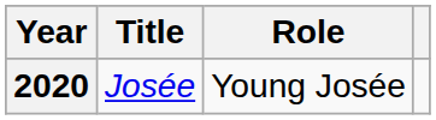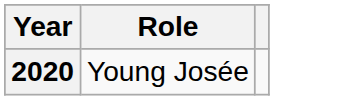- column: Title | Josée
